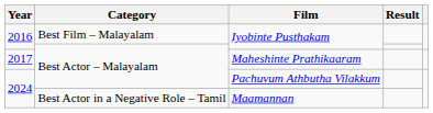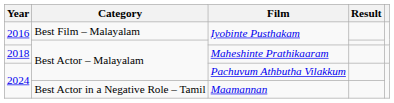Maheshinte Prathikaaram | Year: 2017 -> 2018
